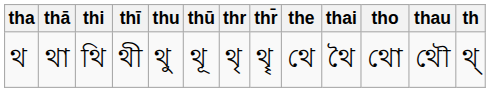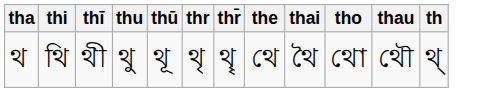- column: thā | থা
